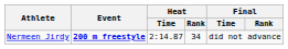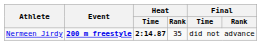Nermeen Jirdy | Heat / Time: normal -> bold
Nermeen Jirdy | Heat / Rank: 34 -> 35
